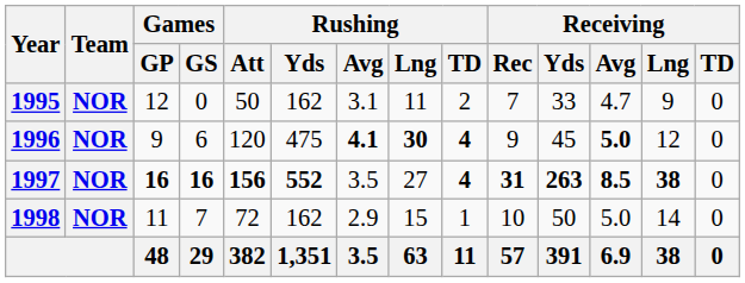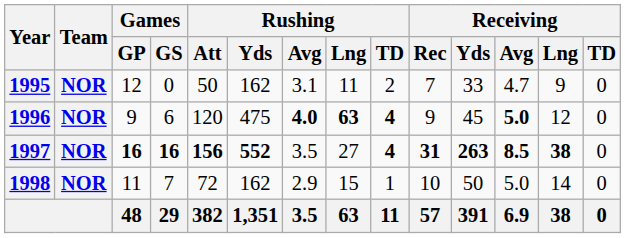1996 | Rushing / Avg: 4.1 -> 4.0
1996 | Rushing / Lng: 30 -> 63
